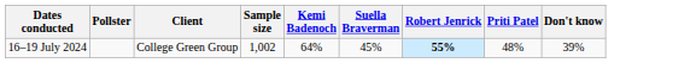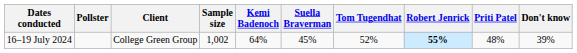+ column: Tom Tugendhat | 52%
